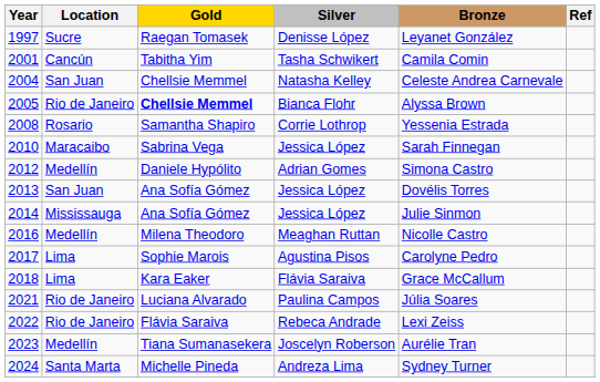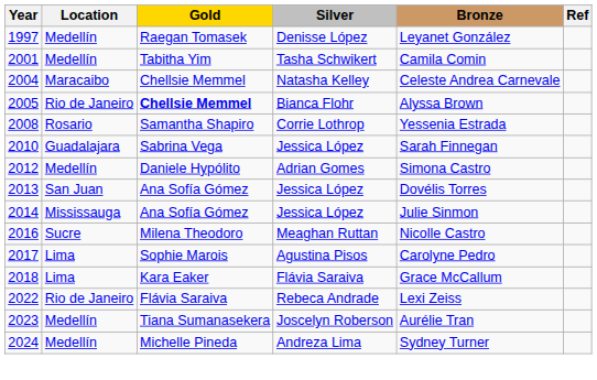1997 | Location: Sucre -> Medellín
2001 | Location: Cancún -> Medellín
2004 | Location: San Juan -> Maracaibo
2010 | Location: Maracaibo -> Guadalajara
2016 | Location: Medellín -> Sucre
- row: 2021 | Rio de Janeiro | Luciana Alvarado | Paulina Campos | Júlia Soares
2024 | Location: Santa Marta -> Medellín
